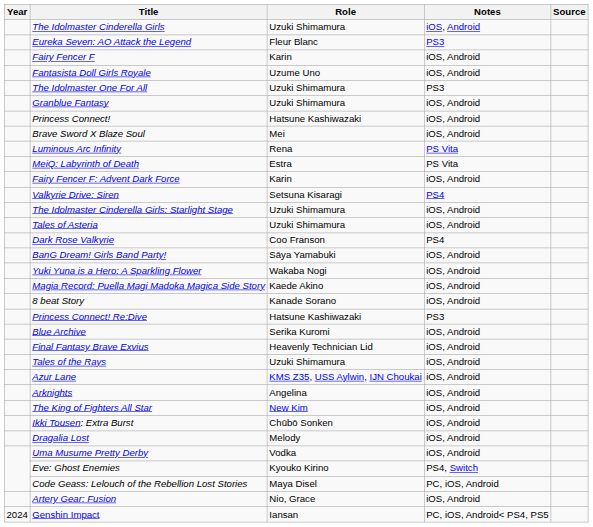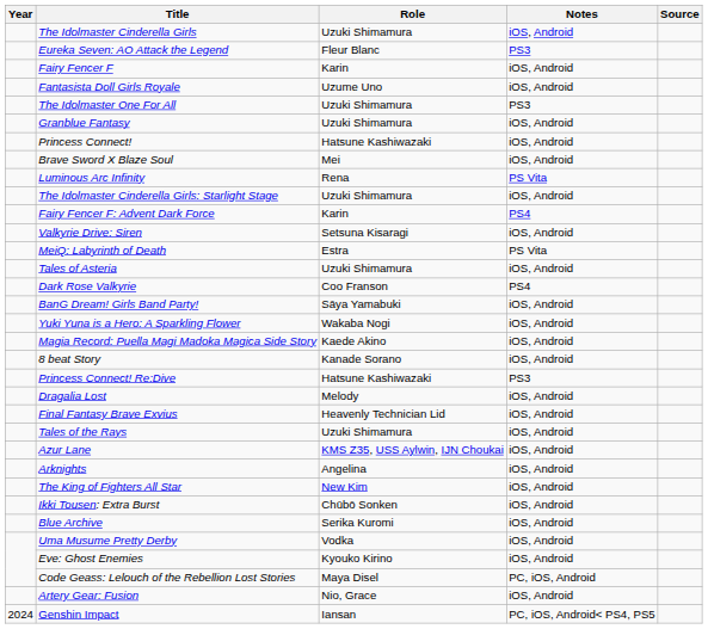rows swapped: The Idolmaster Cinderella Girls: Starlight Stage <-> MeiQ: Labyrinth of Death
Fairy Fencer F: Advent Dark Force | Notes: iOS, Android -> PS4
Valkyrie Drive: Siren | Notes: PS4 -> iOS, Android
rows swapped: Dragalia Lost <-> Blue Archive
Eve: Ghost Enemies | Notes: PS4, Switch -> iOS, Android
